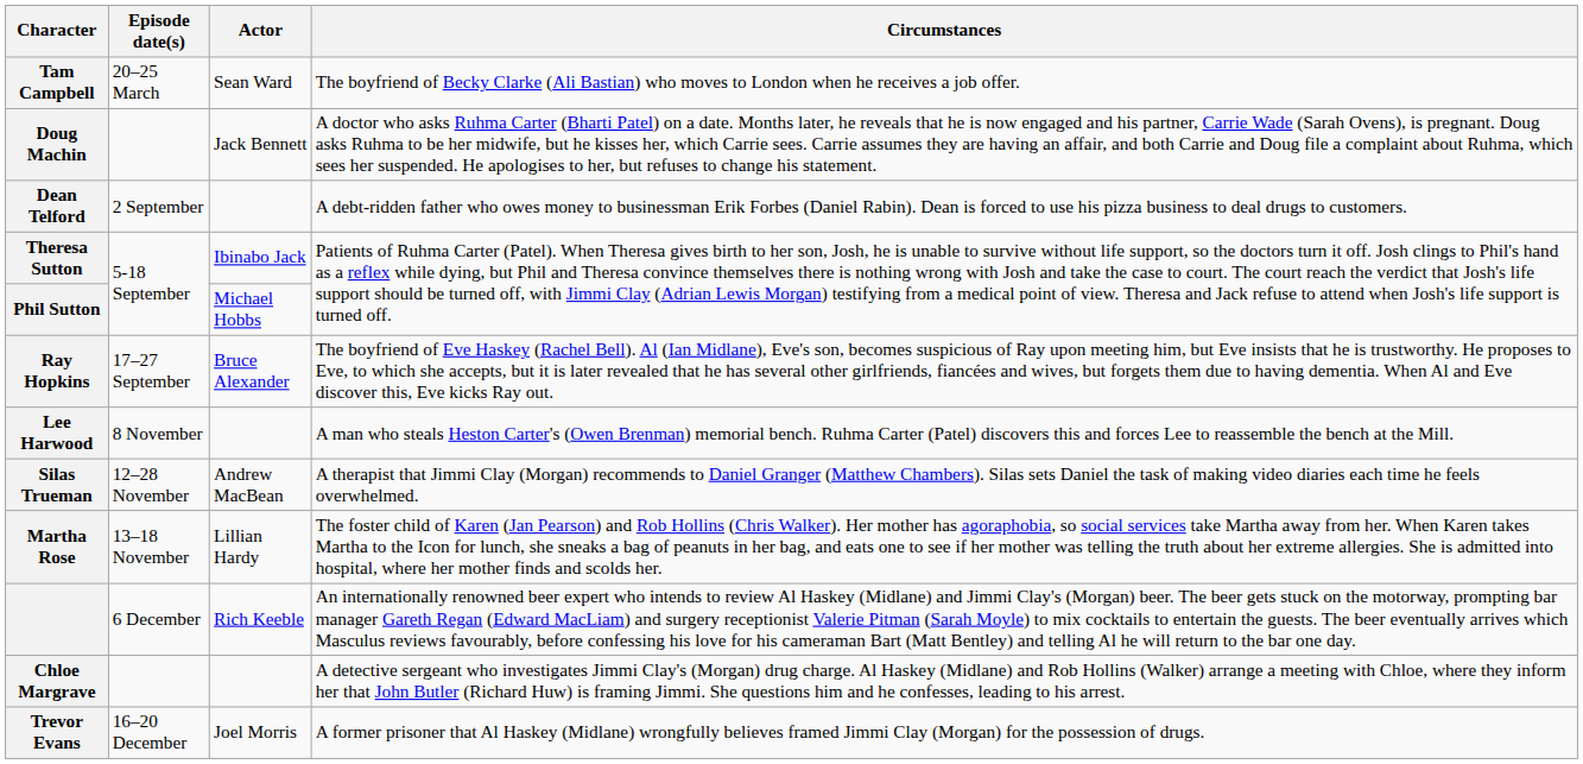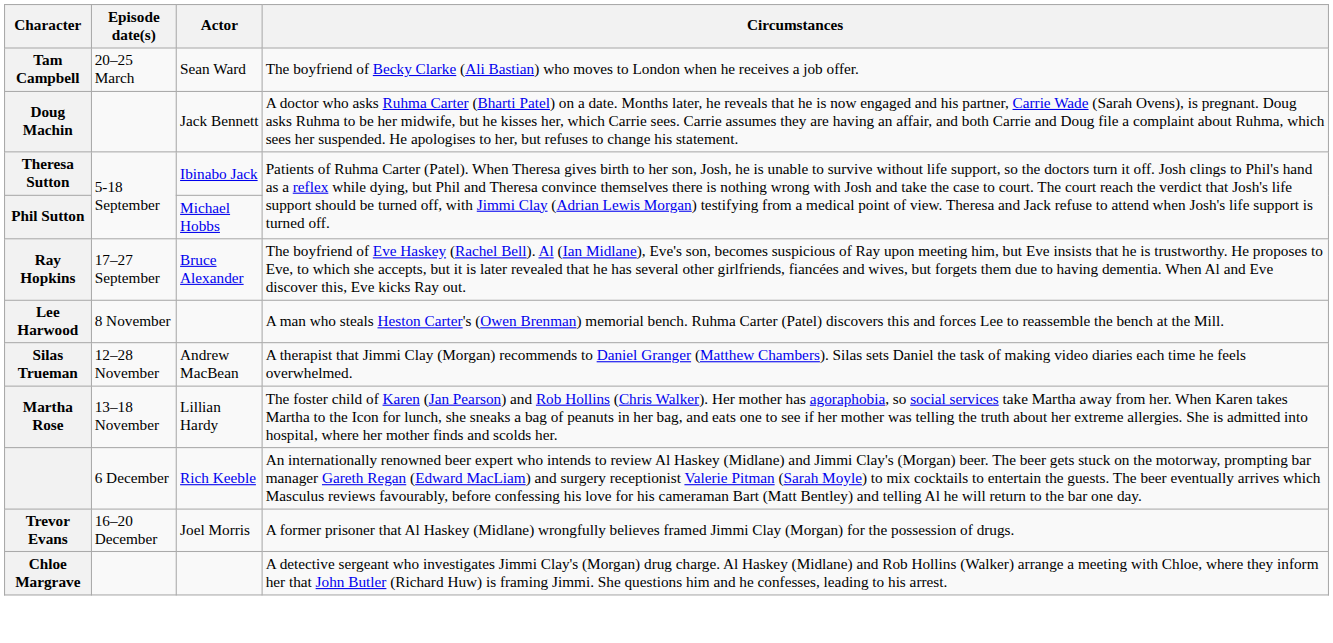- row: Dean Telford | 2 September | A debt-ridden father who owes money to businessman Erik Forbes (Daniel Rabin). Dean is forced to use his pizza business to deal drugs to customers.
rows swapped: Trevor Evans <-> Chloe Margrave
